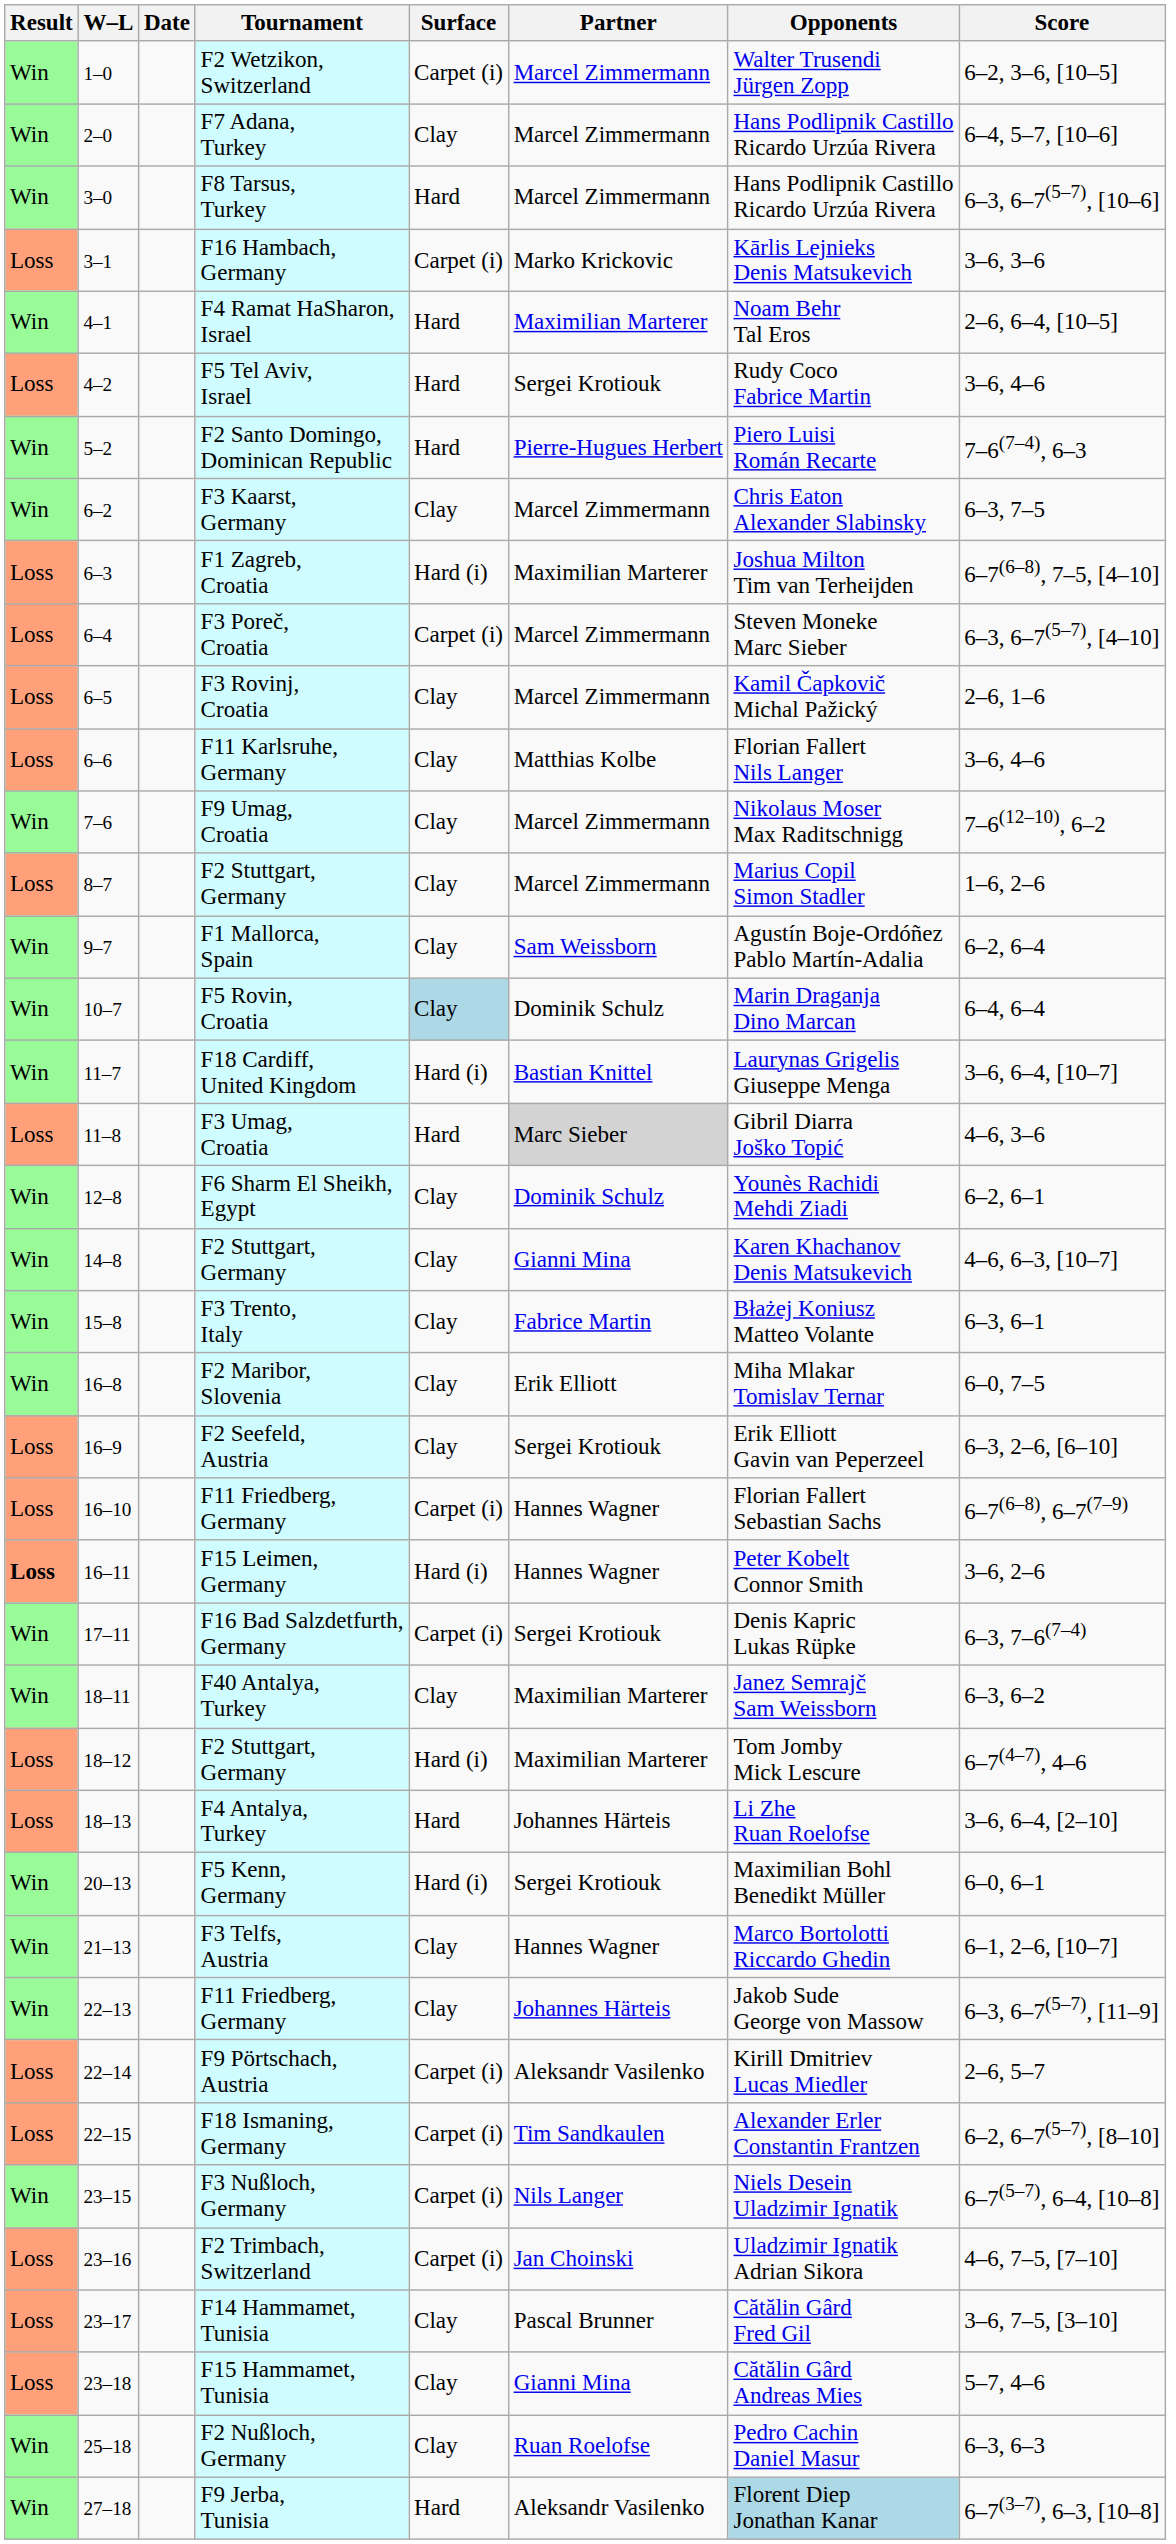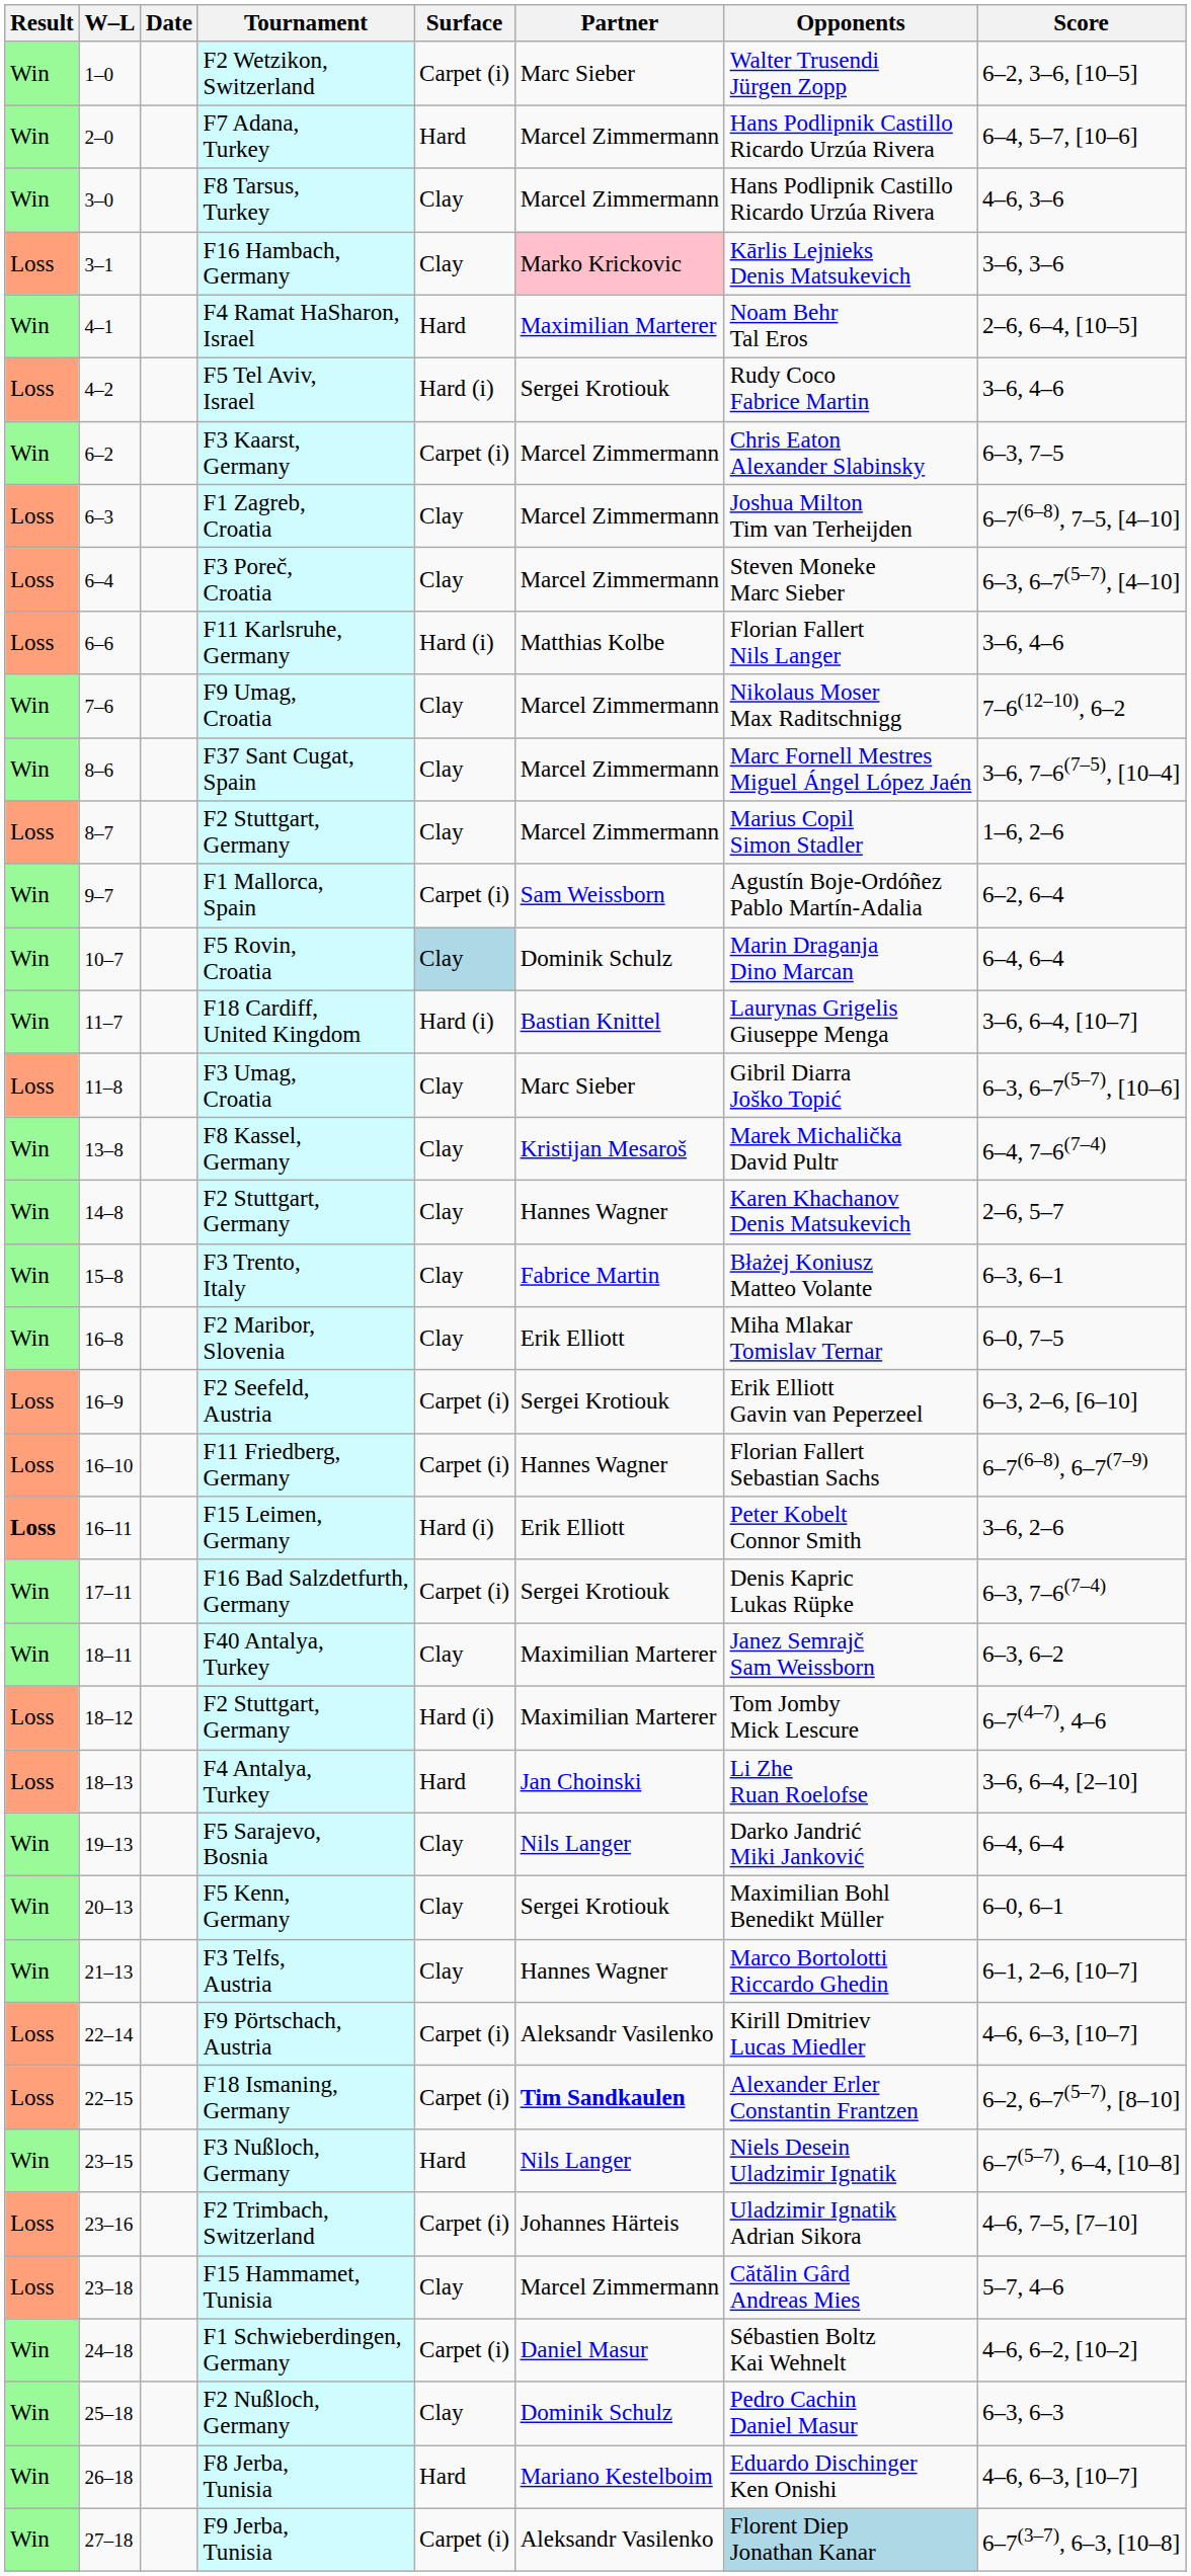F2 Wetzikon, Switzerland | Partner: Marcel Zimmermann -> Marc Sieber
F7 Adana, Turkey | Surface: Clay -> Hard
F8 Tarsus, Turkey | Surface: Hard -> Clay
F8 Tarsus, Turkey | Score: 6–3, 6–7(5–7), [10–6] -> 4–6, 3–6
F16 Hambach, Germany | Surface: Carpet (i) -> Clay
F16 Hambach, Germany | Partner: no background -> pink background
F5 Tel Aviv, Israel | Surface: Hard -> Hard (i)
- row: Win | 5–2 | F2 Santo Domingo, Dominican Republic | Hard | Pierre-Hugues Herbert | Piero Luisi Román Recarte | 7–6(7–4), 6–3
F3 Kaarst, Germany | Surface: Clay -> Carpet (i)
F1 Zagreb, Croatia | Surface: Hard (i) -> Clay
F1 Zagreb, Croatia | Partner: Maximilian Marterer -> Marcel Zimmermann
F3 Poreč, Croatia | Surface: Carpet (i) -> Clay
- row: Loss | 6–5 | F3 Rovinj, Croatia | Clay | Marcel Zimmermann | Kamil Čapkovič Michal Pažický | 2–6, 1–6
F11 Karlsruhe, Germany | Surface: Clay -> Hard (i)
+ row: Win | 8–6 | F37 Sant Cugat, Spain | Clay | Marcel Zimmermann | Marc Fornell Mestres Miguel Ángel López Jaén | 3–6, 7–6(7–5), [10–4]
F1 Mallorca, Spain | Surface: Clay -> Carpet (i)
F3 Umag, Croatia | Surface: Hard -> Clay
F3 Umag, Croatia | Partner: lightgrey background -> no background
F3 Umag, Croatia | Score: 4–6, 3–6 -> 6–3, 6–7(5–7), [10–6]
- row: Win | 12–8 | F6 Sharm El Sheikh, Egypt | Clay | Dominik Schulz | Younès Rachidi Mehdi Ziadi | 6–2, 6–1
+ row: Win | 13–8 | F8 Kassel, Germany | Clay | Kristijan Mesaroš | Marek Michalička David Pultr | 6–4, 7–6(7–4)
14–8 / F2 Stuttgart, Germany | Partner: Gianni Mina -> Hannes Wagner
14–8 / F2 Stuttgart, Germany | Score: 4–6, 6–3, [10–7] -> 2–6, 5–7
F2 Seefeld, Austria | Surface: Clay -> Carpet (i)
F15 Leimen, Germany | Partner: Hannes Wagner -> Erik Elliott
F4 Antalya, Turkey | Partner: Johannes Härteis -> Jan Choinski
+ row: Win | 19–13 | F5 Sarajevo, Bosnia | Clay | Nils Langer | Darko Jandrić Miki Janković | 6–4, 6–4
F5 Kenn, Germany | Surface: Hard (i) -> Clay
- row: Win | 22–13 | F11 Friedberg, Germany | Clay | Johannes Härteis | Jakob Sude George von Massow | 6–3, 6–7(5–7), [11–9]
F9 Pörtschach, Austria | Score: 2–6, 5–7 -> 4–6, 6–3, [10–7]
F18 Ismaning, Germany | Partner: normal -> bold
F3 Nußloch, Germany | Surface: Carpet (i) -> Hard
F2 Trimbach, Switzerland | Partner: Jan Choinski -> Johannes Härteis
- row: Loss | 23–17 | F14 Hammamet, Tunisia | Clay | Pascal Brunner | Cătălin Gârd Fred Gil | 3–6, 7–5, [3–10]
F15 Hammamet, Tunisia | Partner: Gianni Mina -> Marcel Zimmermann
+ row: Win | 24–18 | F1 Schwieberdingen, Germany | Carpet (i) | Daniel Masur | Sébastien Boltz Kai Wehnelt | 4–6, 6–2, [10–2]
F2 Nußloch, Germany | Partner: Ruan Roelofse -> Dominik Schulz
+ row: Win | 26–18 | F8 Jerba, Tunisia | Hard | Mariano Kestelboim | Eduardo Dischinger Ken Onishi | 4–6, 6–3, [10–7]
F9 Jerba, Tunisia | Surface: Hard -> Carpet (i)
